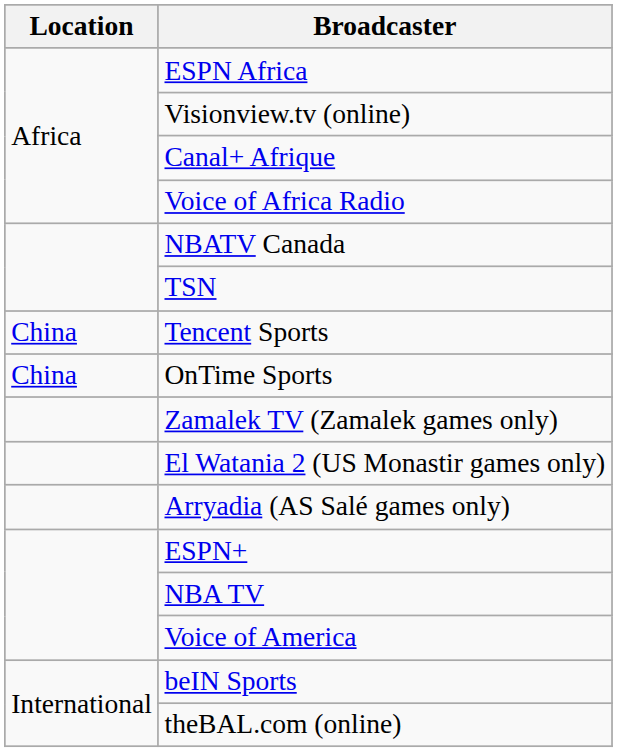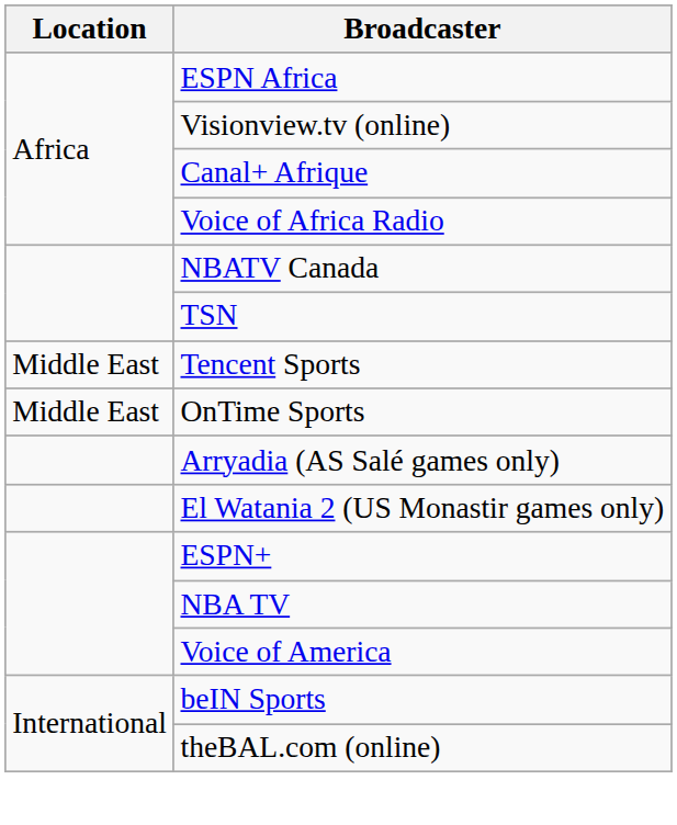Tencent Sports | Location: China -> Middle East
OnTime Sports | Location: China -> Middle East
- row: Zamalek TV (Zamalek games only)
rows swapped: Arryadia (AS Salé games only) <-> El Watania 2 (US Monastir games only)
